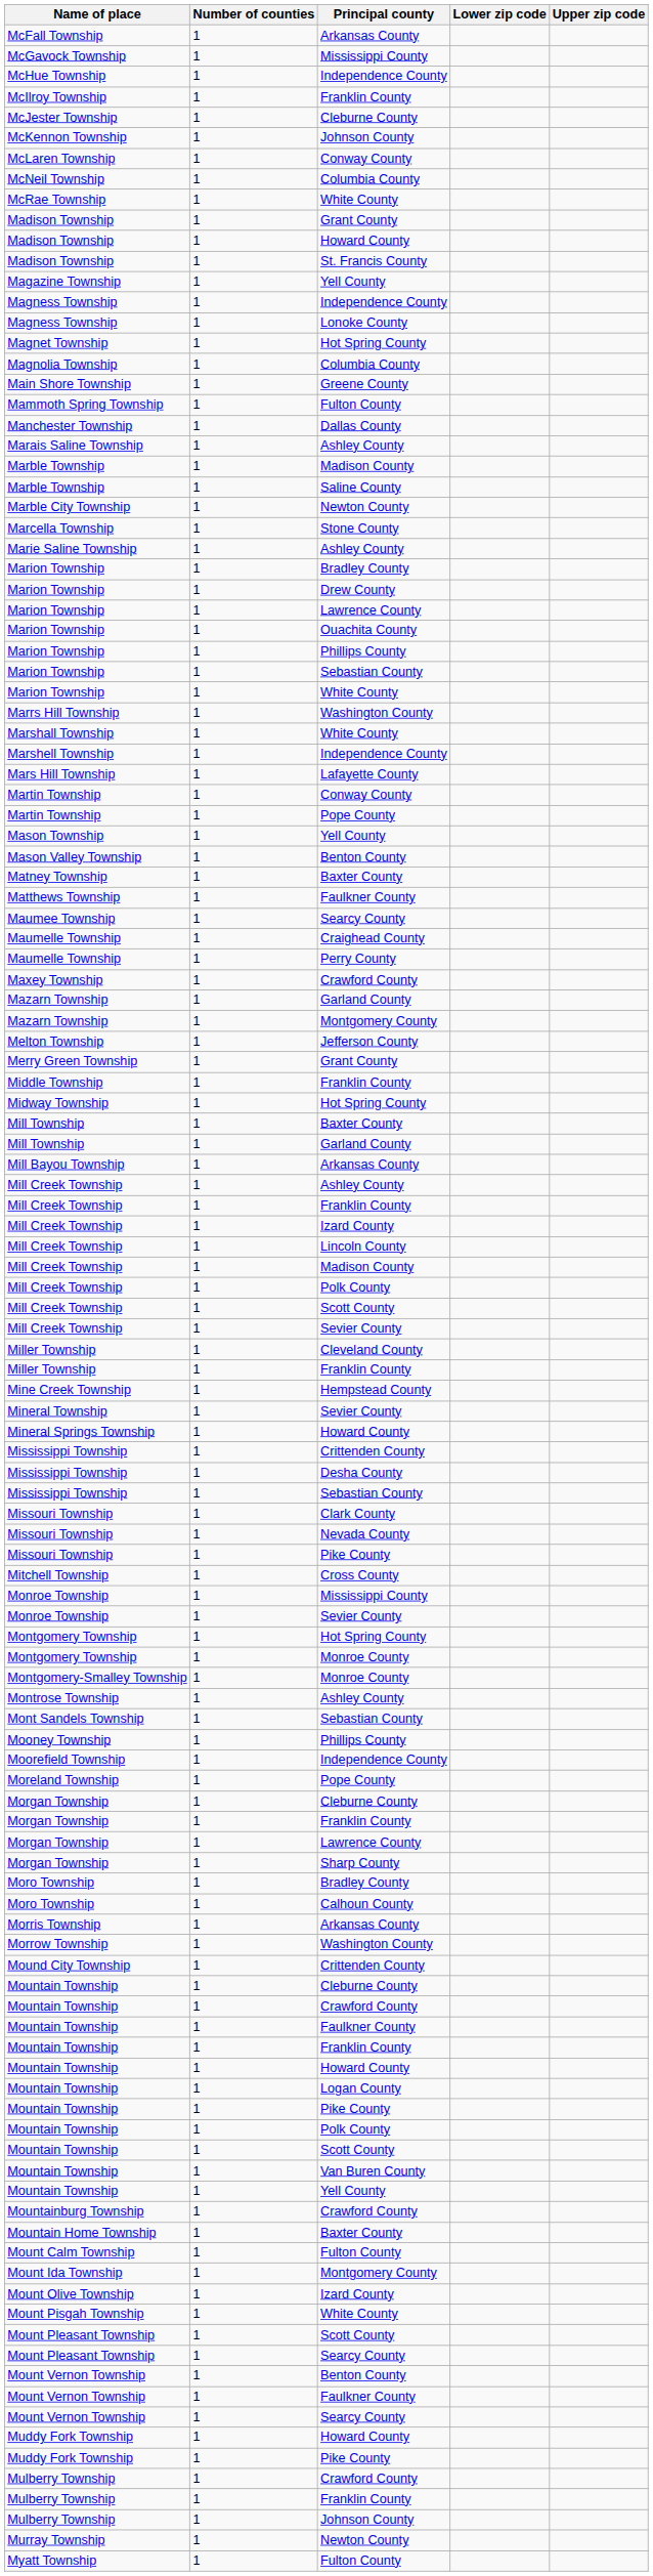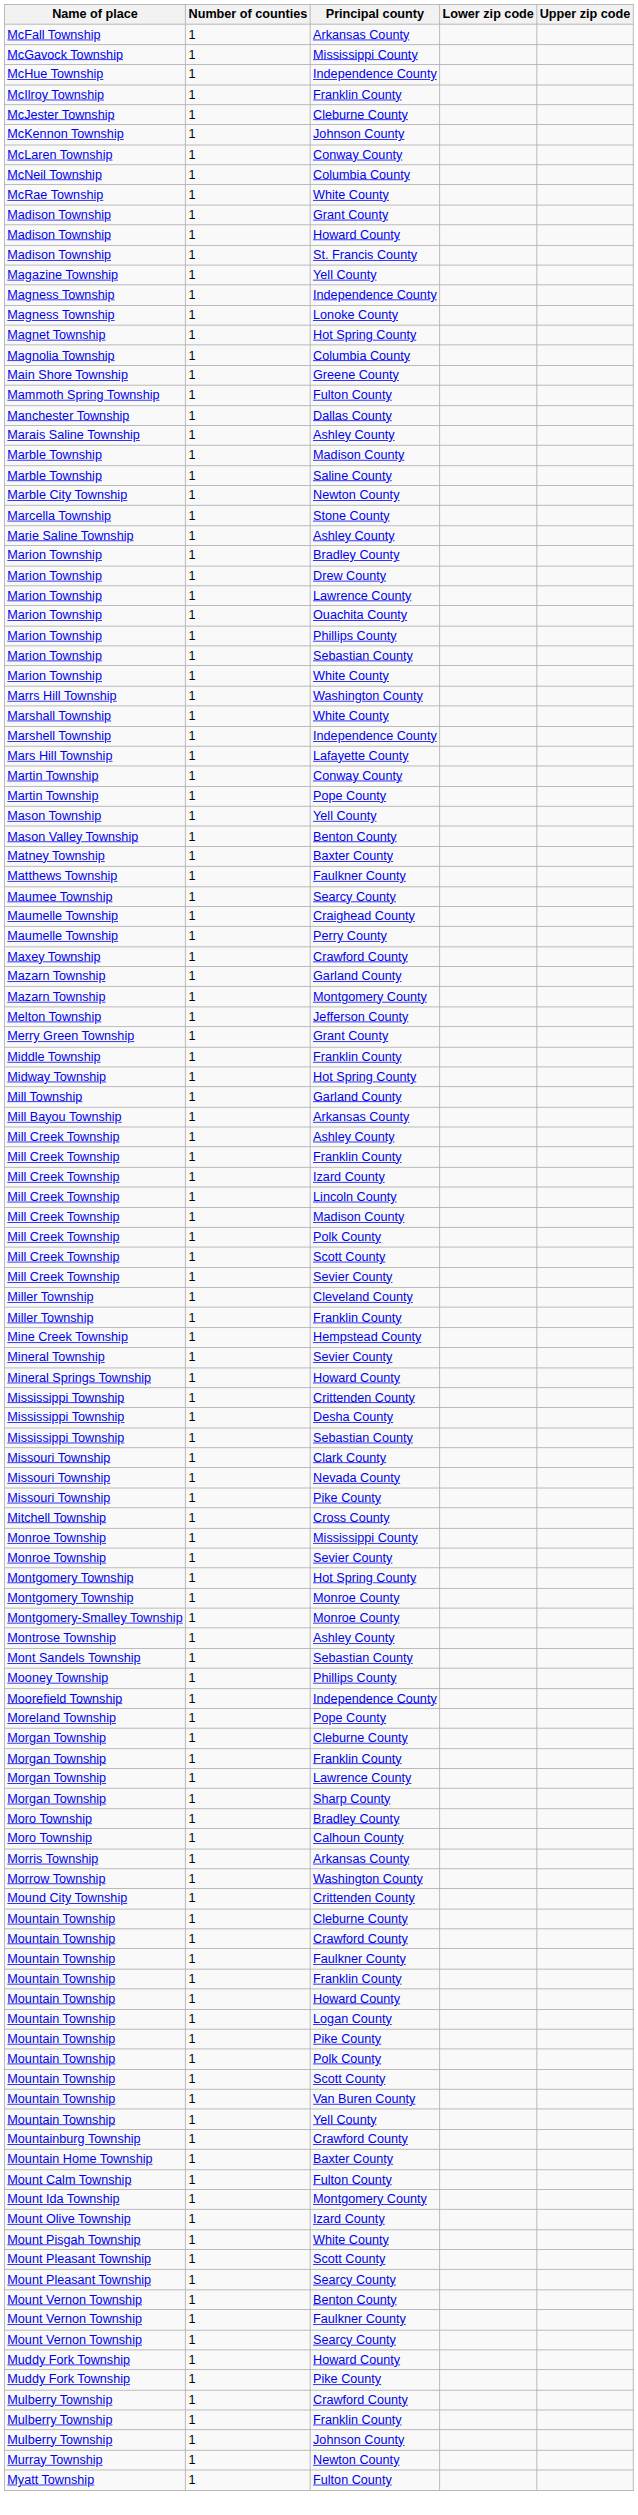- row: Mill Township | 1 | Baxter County
